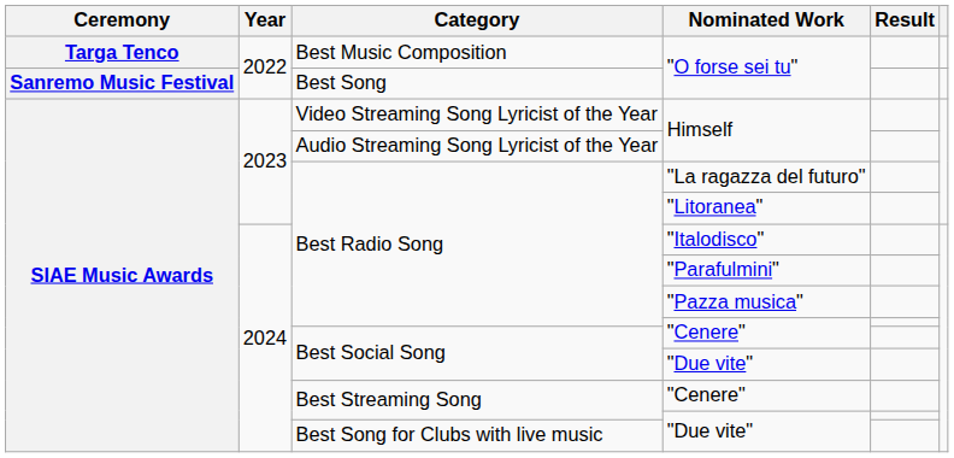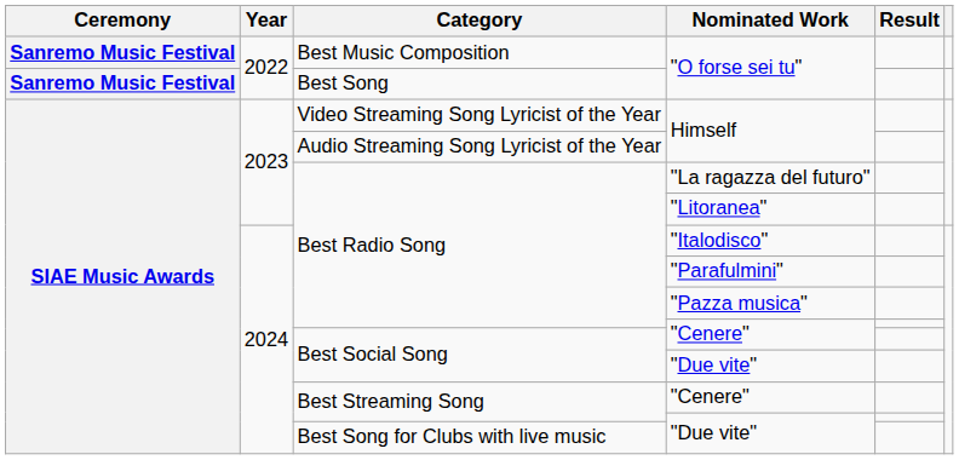Best Music Composition / "O forse sei tu" | Ceremony: Targa Tenco -> Sanremo Music Festival
